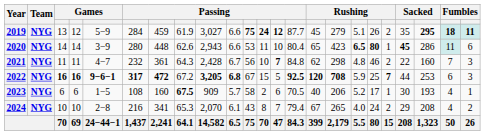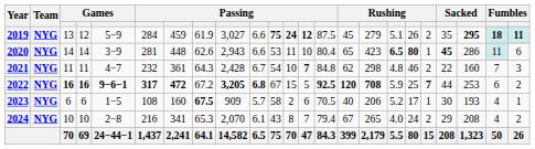2019 | column 14: 87.7 -> 87.5
2020 | column 6: 280 -> 281
2021 | column 11: 56 -> 54
2022 | column 23: 3 -> 2
